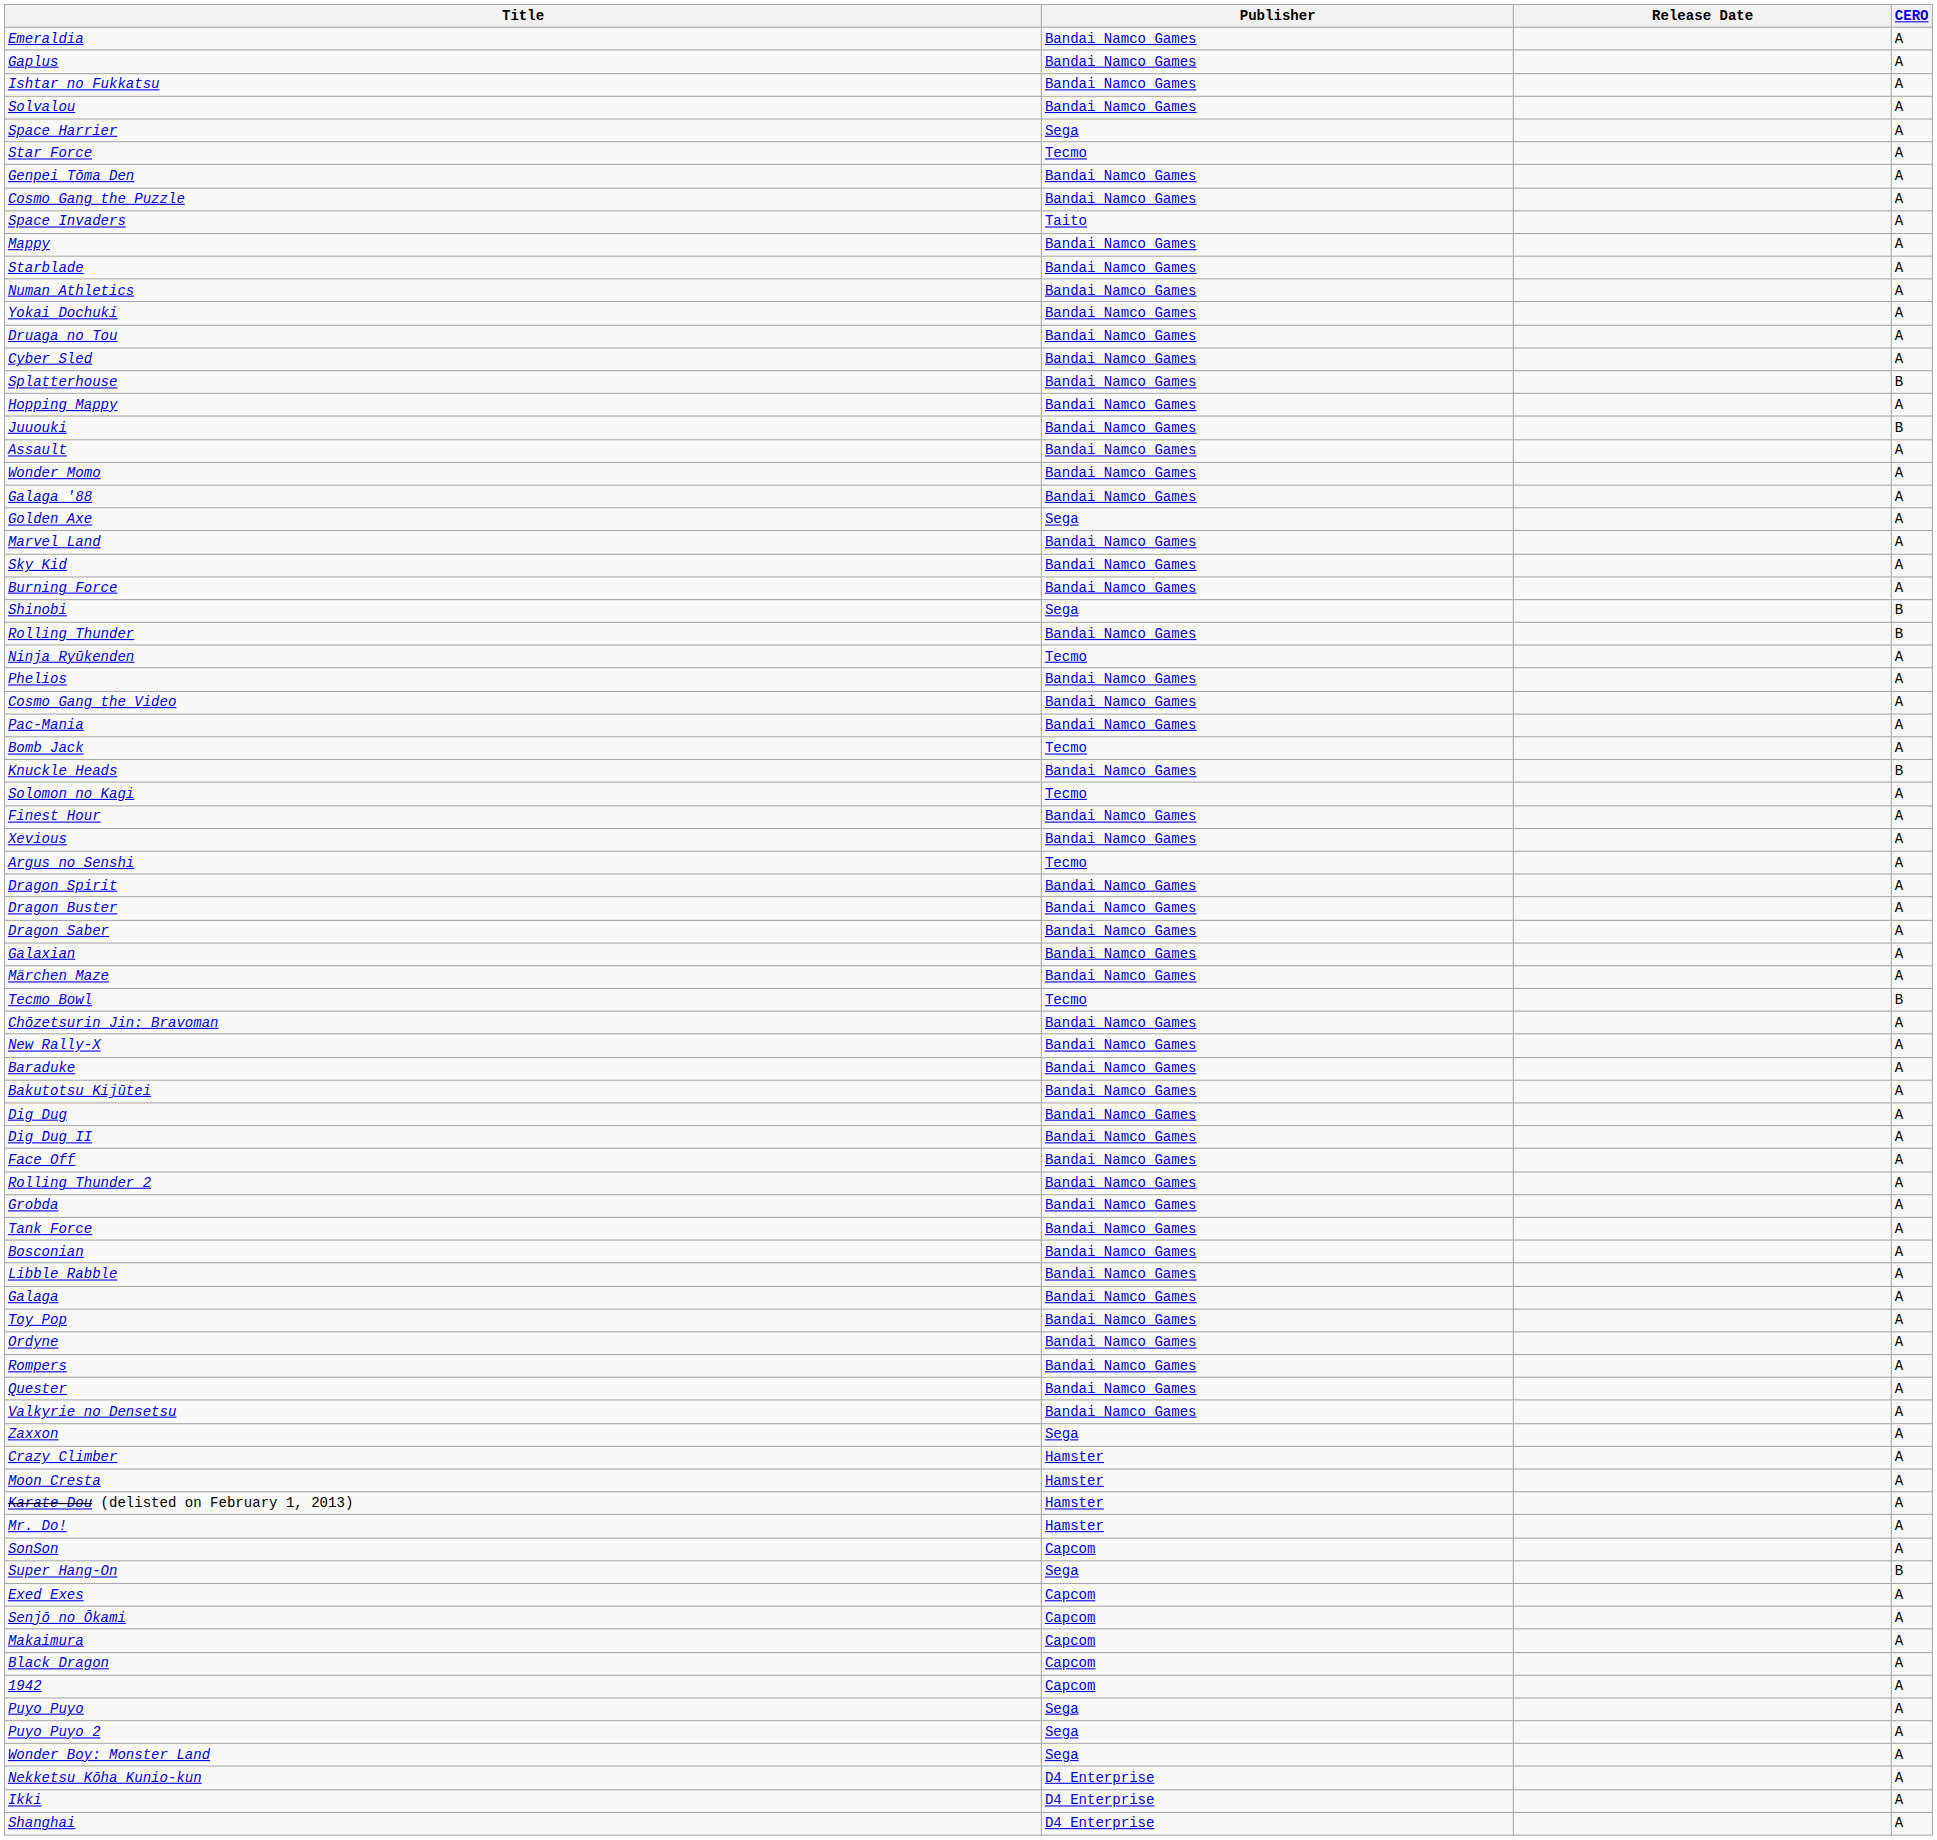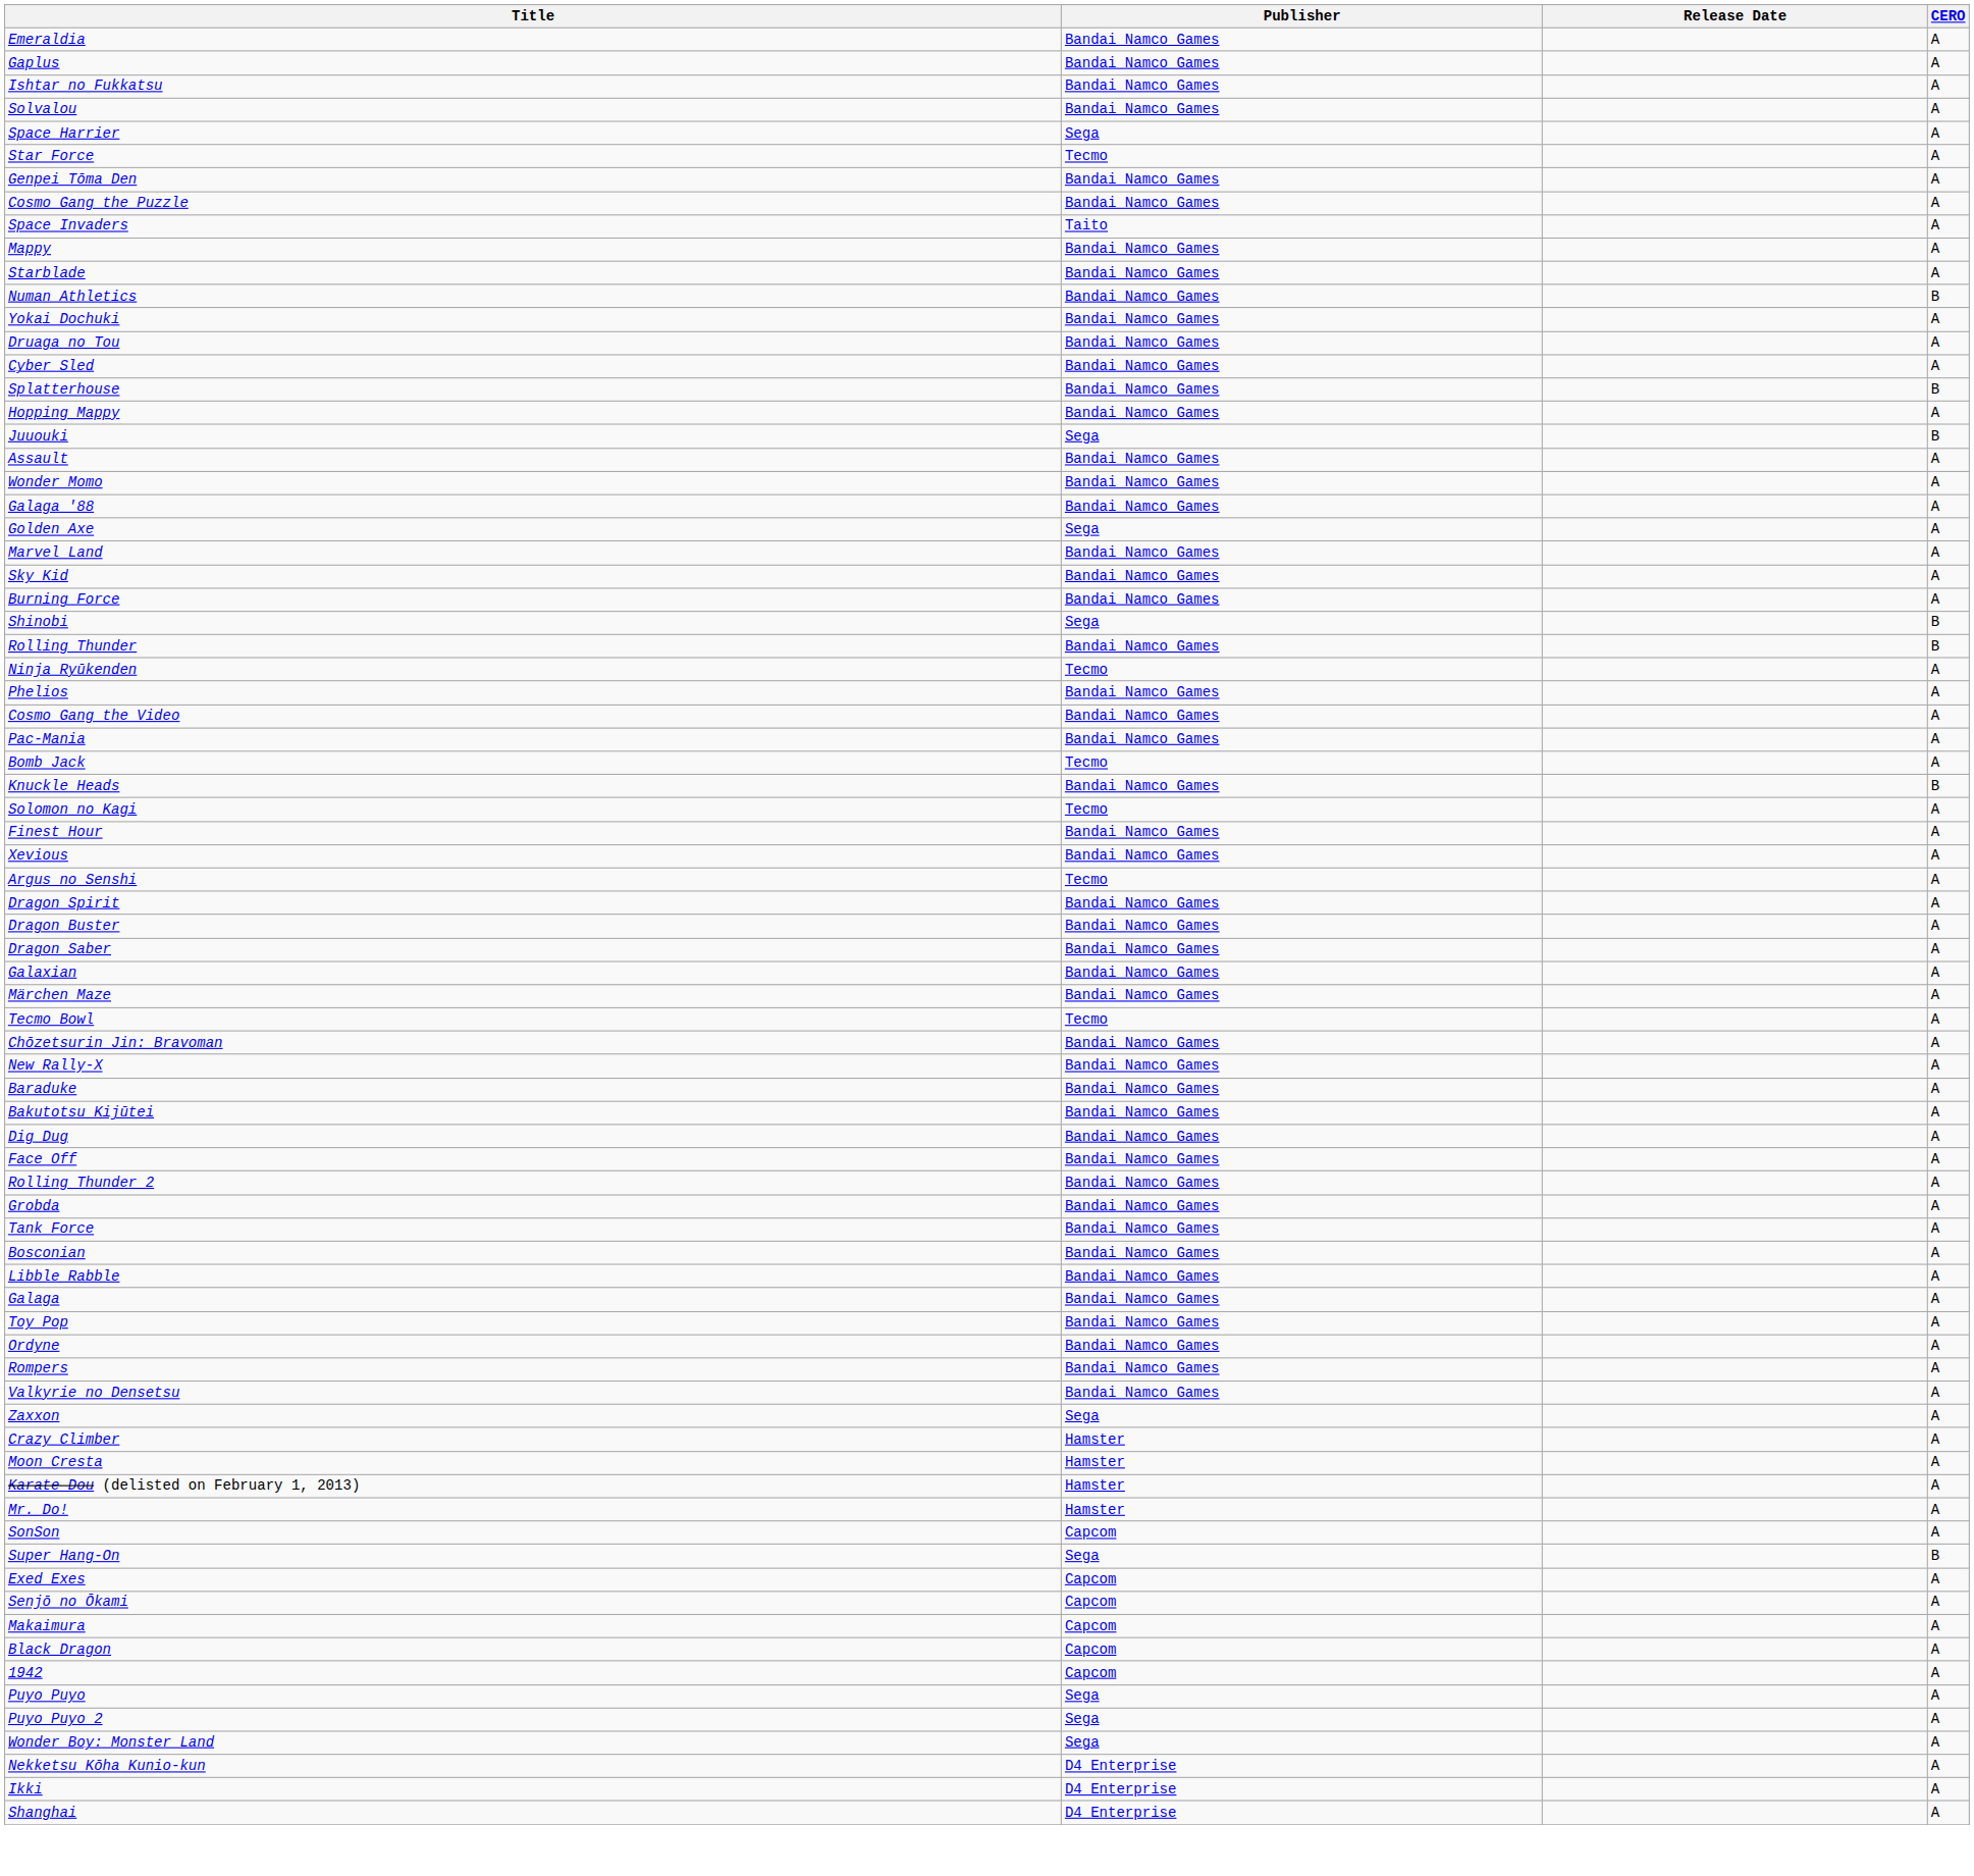Numan Athletics | CERO: A -> B
Juuouki | Publisher: Bandai Namco Games -> Sega
Tecmo Bowl | CERO: B -> A
- row: Dig Dug II | Bandai Namco Games | A
- row: Quester | Bandai Namco Games | A
